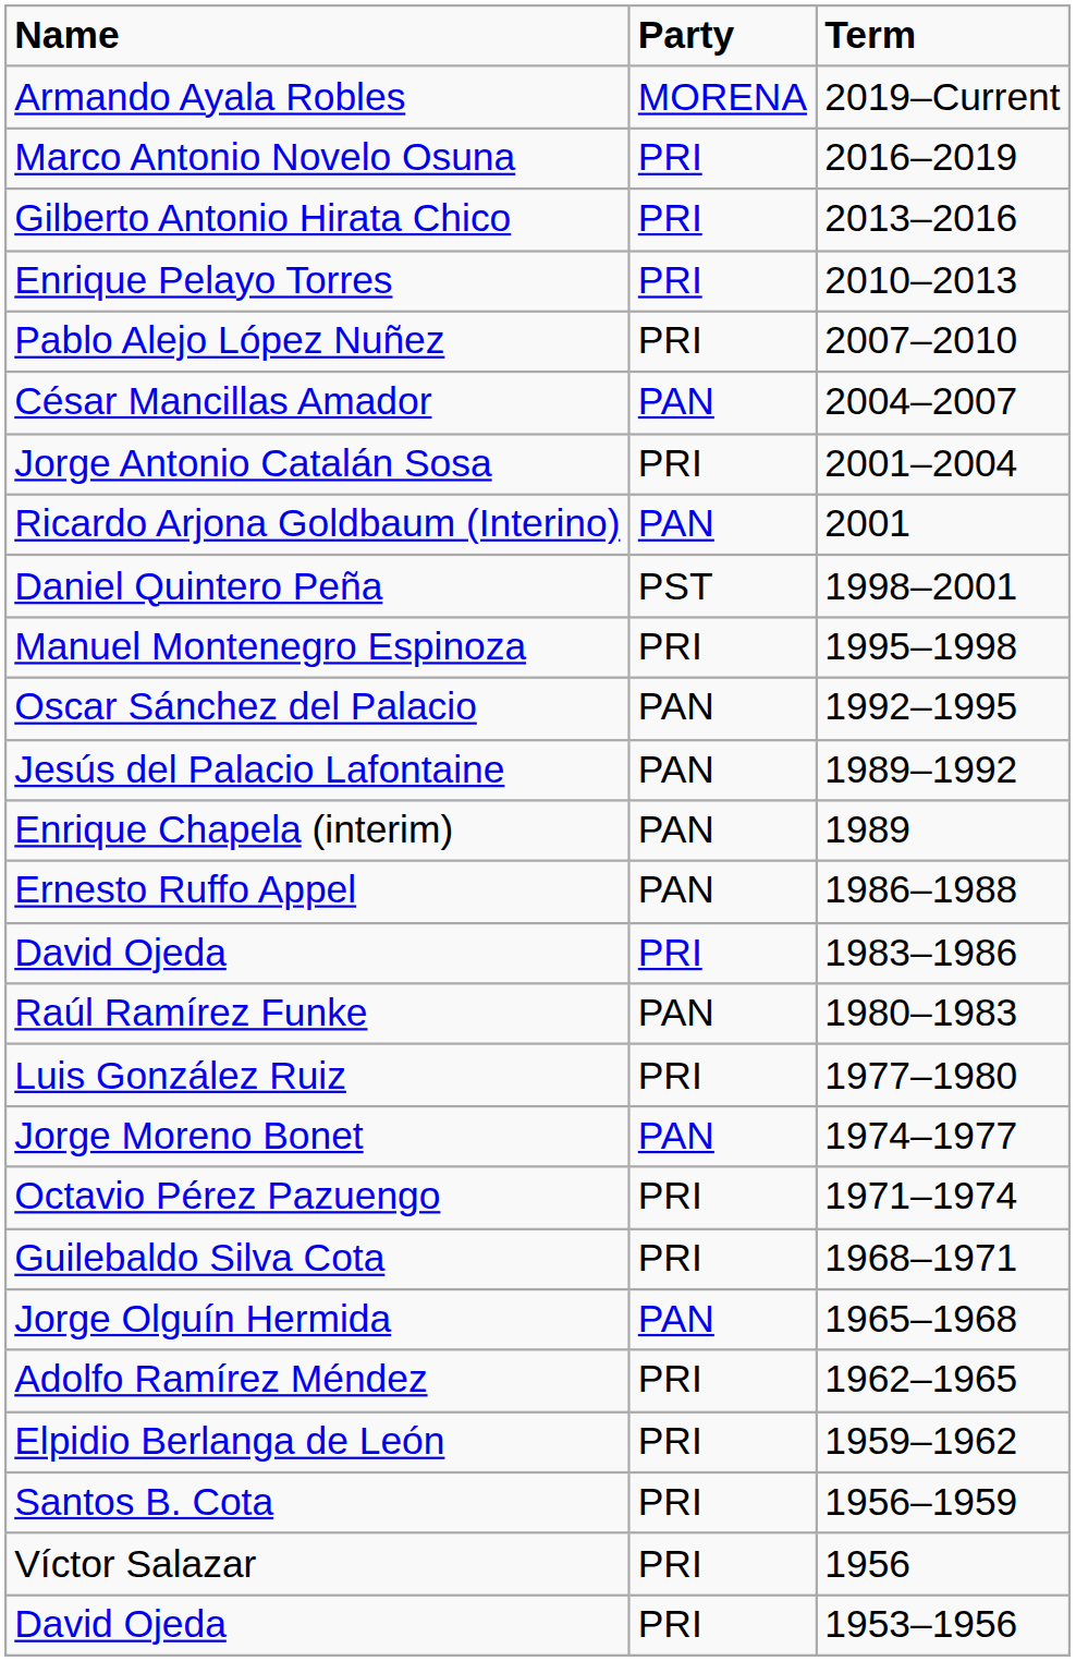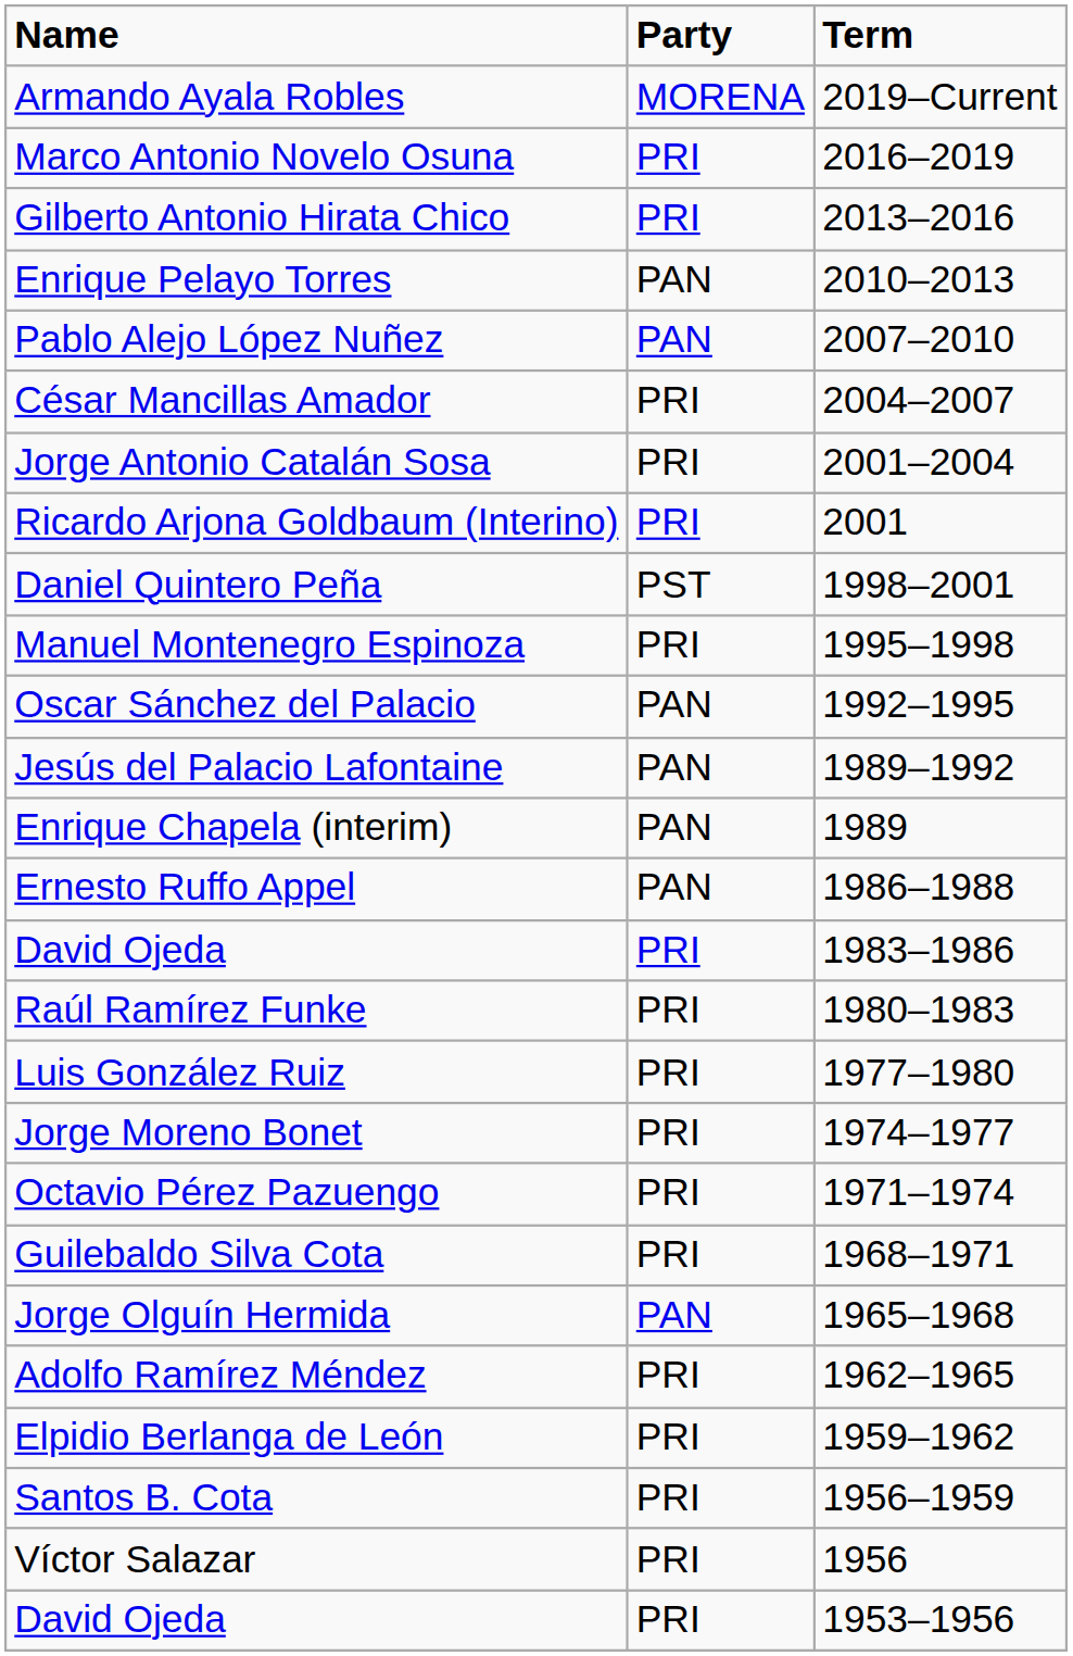Enrique Pelayo Torres | Party: PRI -> PAN
Pablo Alejo López Nuñez | Party: PRI -> PAN
César Mancillas Amador | Party: PAN -> PRI
Ricardo Arjona Goldbaum (Interino) | Party: PAN -> PRI
Raúl Ramírez Funke | Party: PAN -> PRI
Jorge Moreno Bonet | Party: PAN -> PRI
